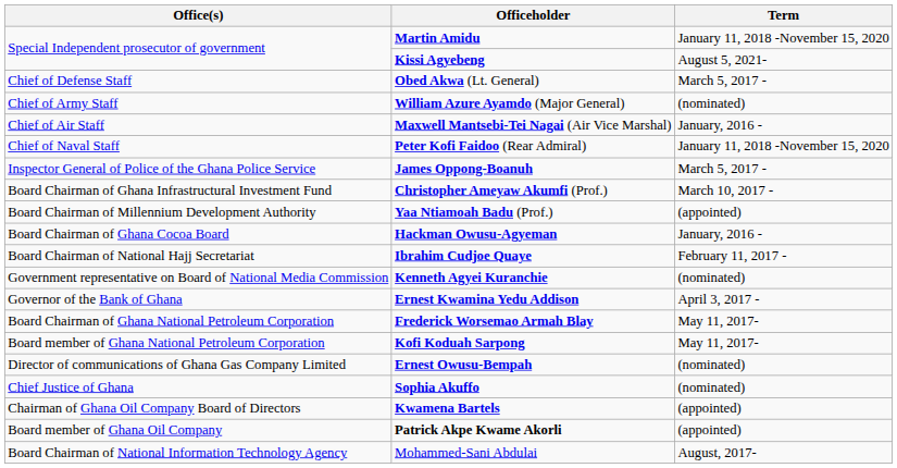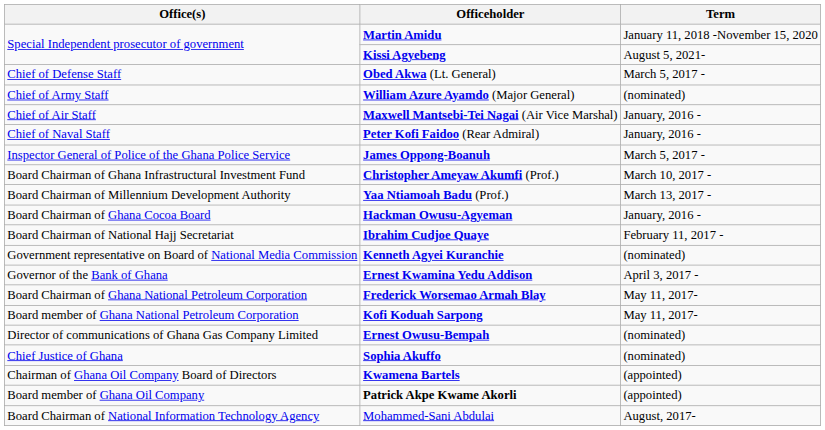Peter Kofi Faidoo (Rear Admiral) | Term: January 11, 2018 -November 15, 2020 -> January, 2016 -
Yaa Ntiamoah Badu (Prof.) | Term: (appointed) -> March 13, 2017 -
